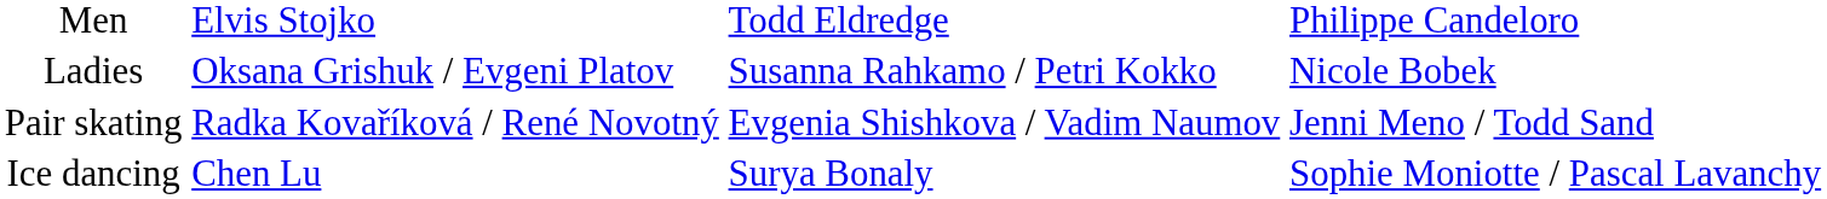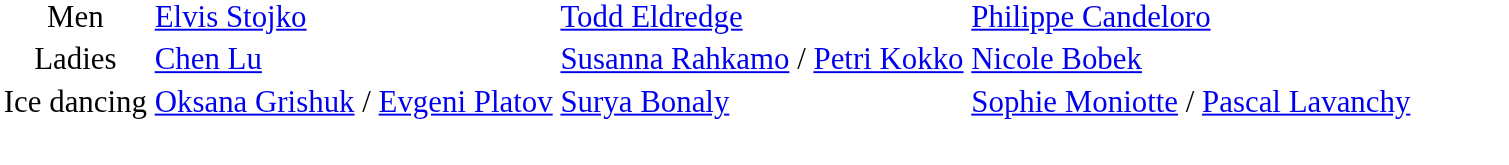Ladies | column 2: Oksana Grishuk / Evgeni Platov -> Chen Lu
- row: Pair skating | Radka Kovaříková / René Novotný | Evgenia Shishkova / Vadim Naumov | Jenni Meno / Todd Sand
Ice dancing | column 2: Chen Lu -> Oksana Grishuk / Evgeni Platov
